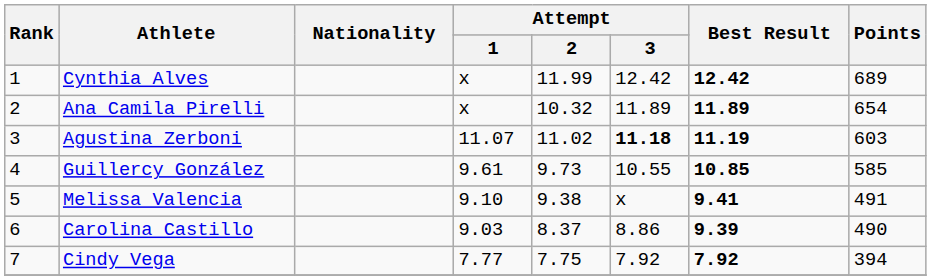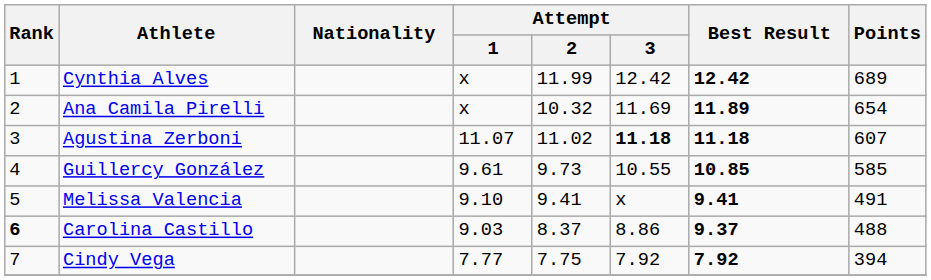Ana Camila Pirelli | Attempt / 3: 11.89 -> 11.69
Agustina Zerboni | Best Result: 11.19 -> 11.18
Agustina Zerboni | Points: 603 -> 607
Melissa Valencia | Attempt / 2: 9.38 -> 9.41
Carolina Castillo | Rank: normal -> bold
Carolina Castillo | Best Result: 9.39 -> 9.37
Carolina Castillo | Points: 490 -> 488
